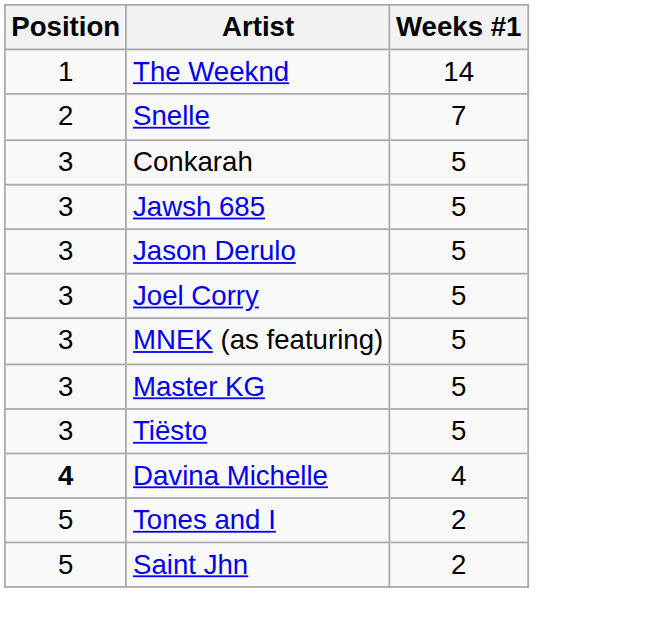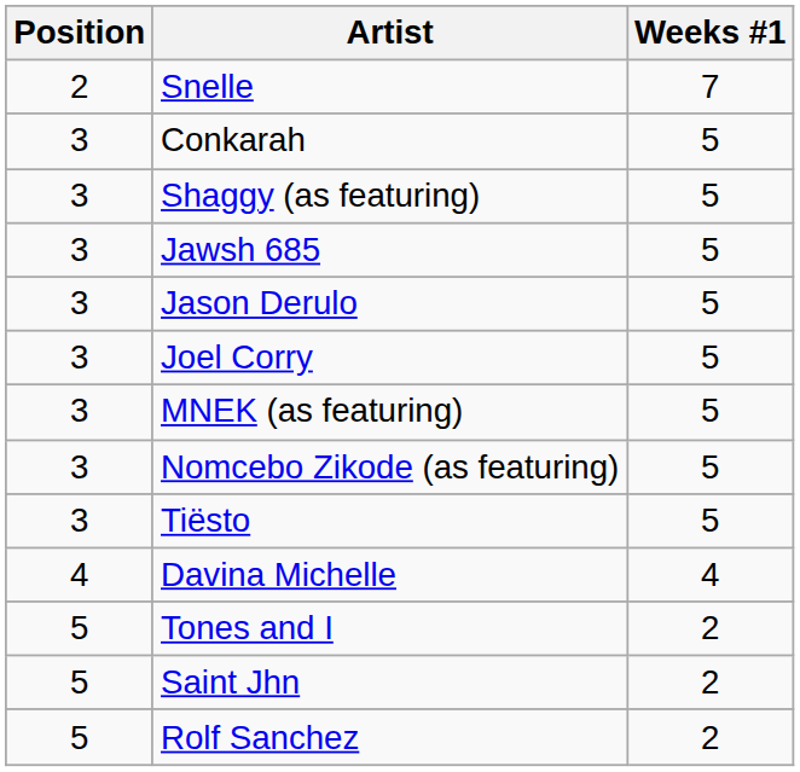- row: 1 | The Weeknd | 14
+ row: 3 | Shaggy (as featuring) | 5
- row: 3 | Master KG | 5
+ row: 3 | Nomcebo Zikode (as featuring) | 5
Davina Michelle | Position: bold -> normal
+ row: 5 | Rolf Sanchez | 2
